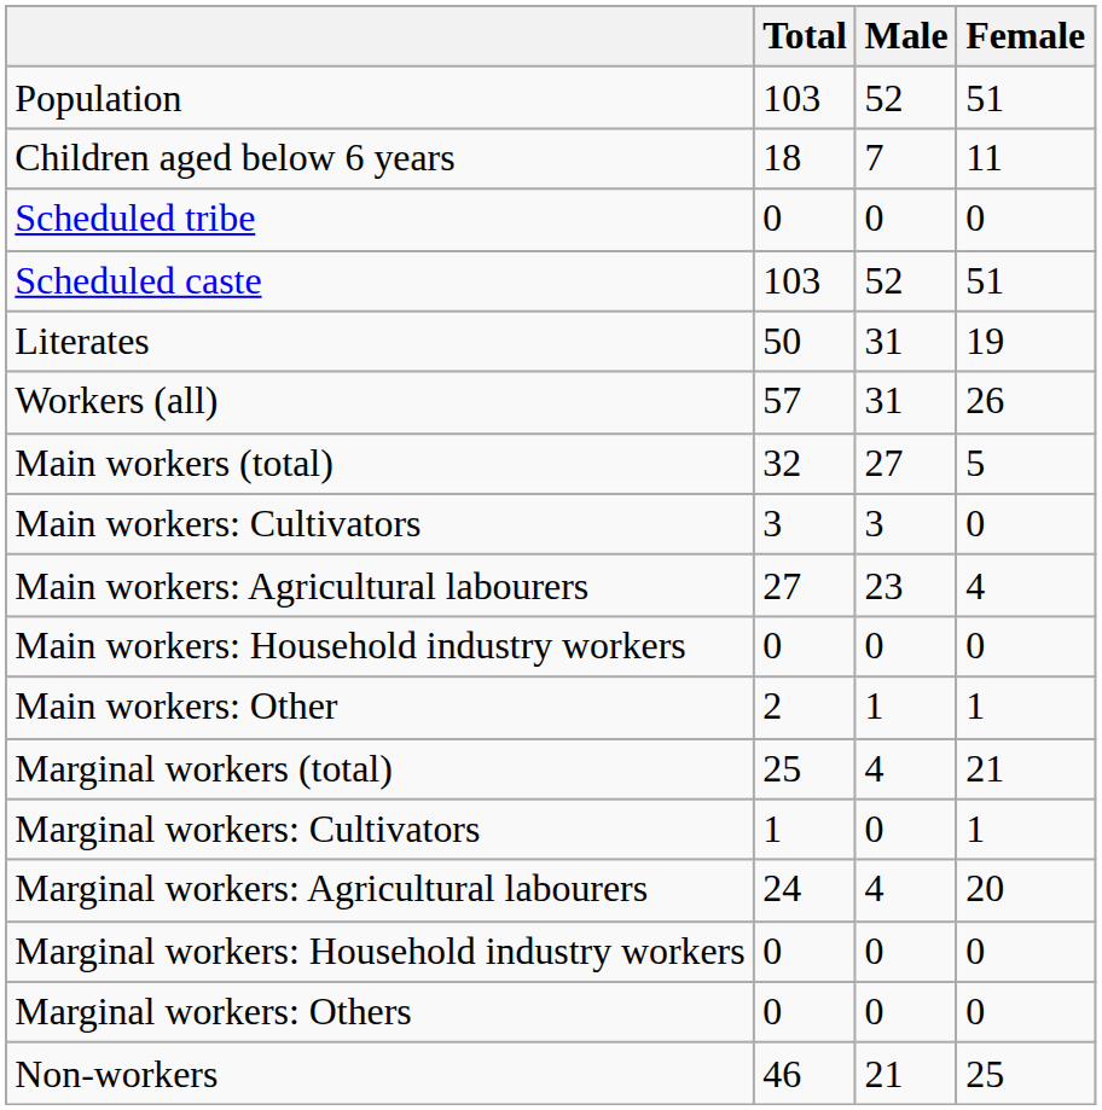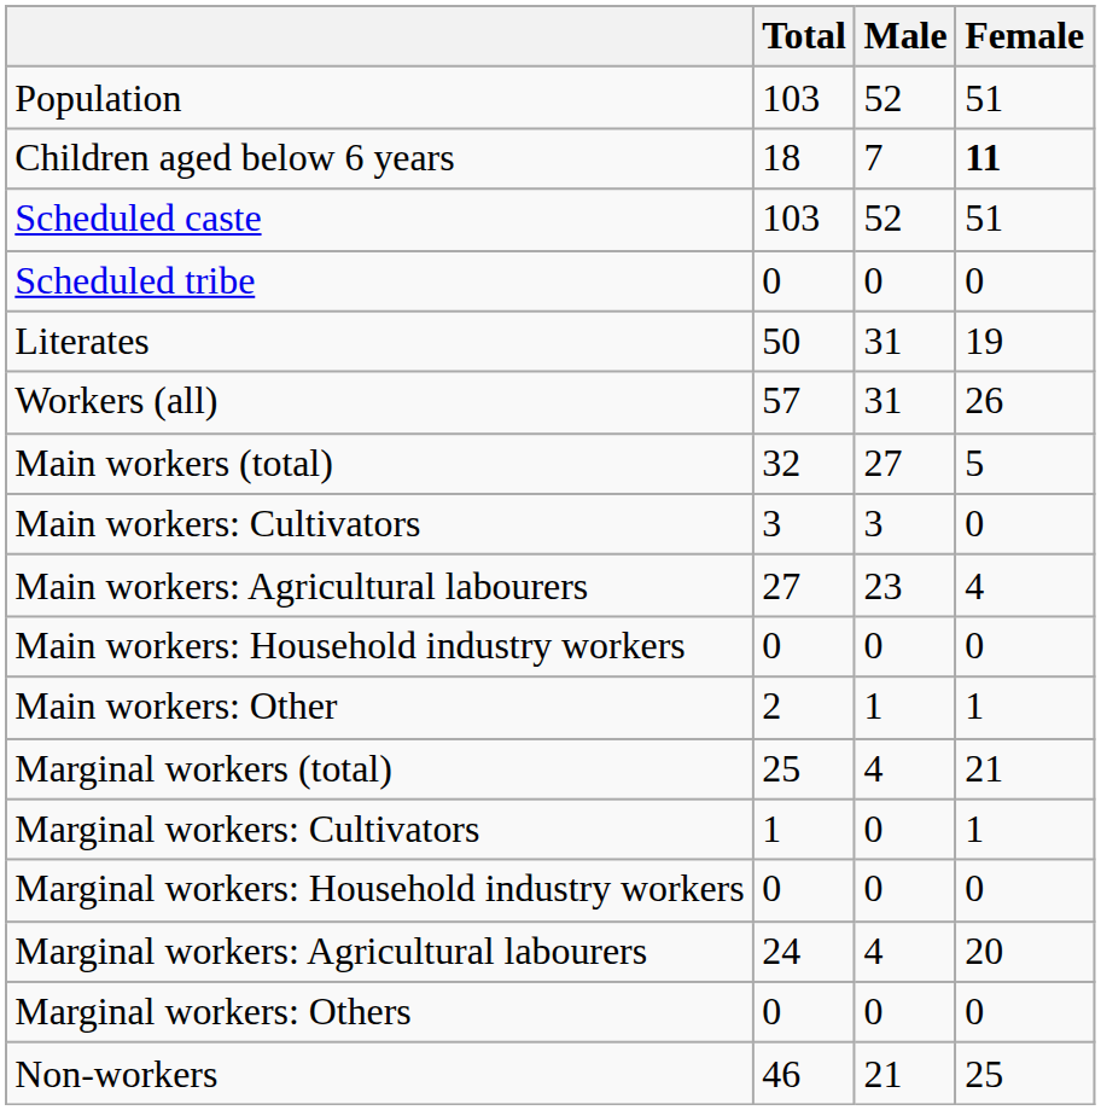Children aged below 6 years | Female: normal -> bold
rows swapped: Scheduled caste <-> Scheduled tribe
rows swapped: Marginal workers: Agricultural labourers <-> Marginal workers: Household industry workers
